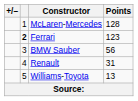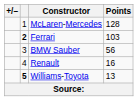Ferrari | Points: 123 -> 103
Renault | Points: 31 -> 16
Williams-Toyota | column 2: normal -> bold
